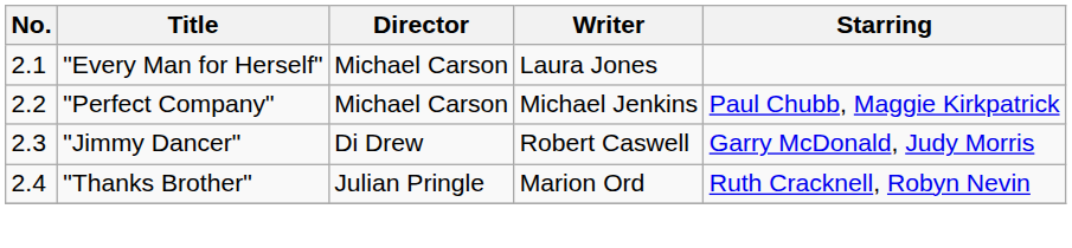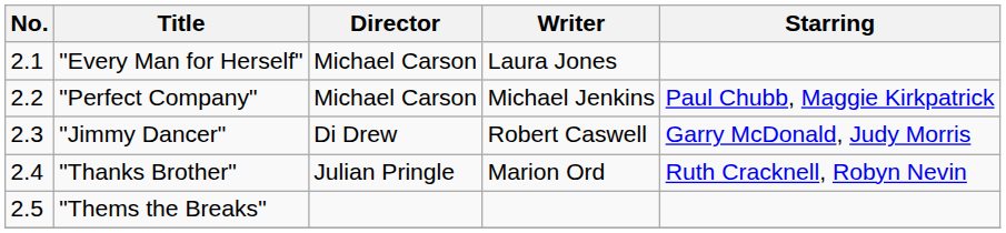+ row: 2.5 | "Thems the Breaks"
